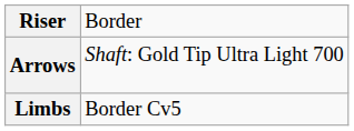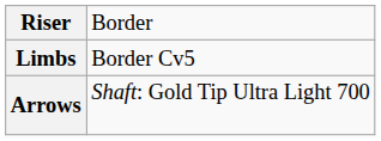rows swapped: Limbs <-> Arrows
